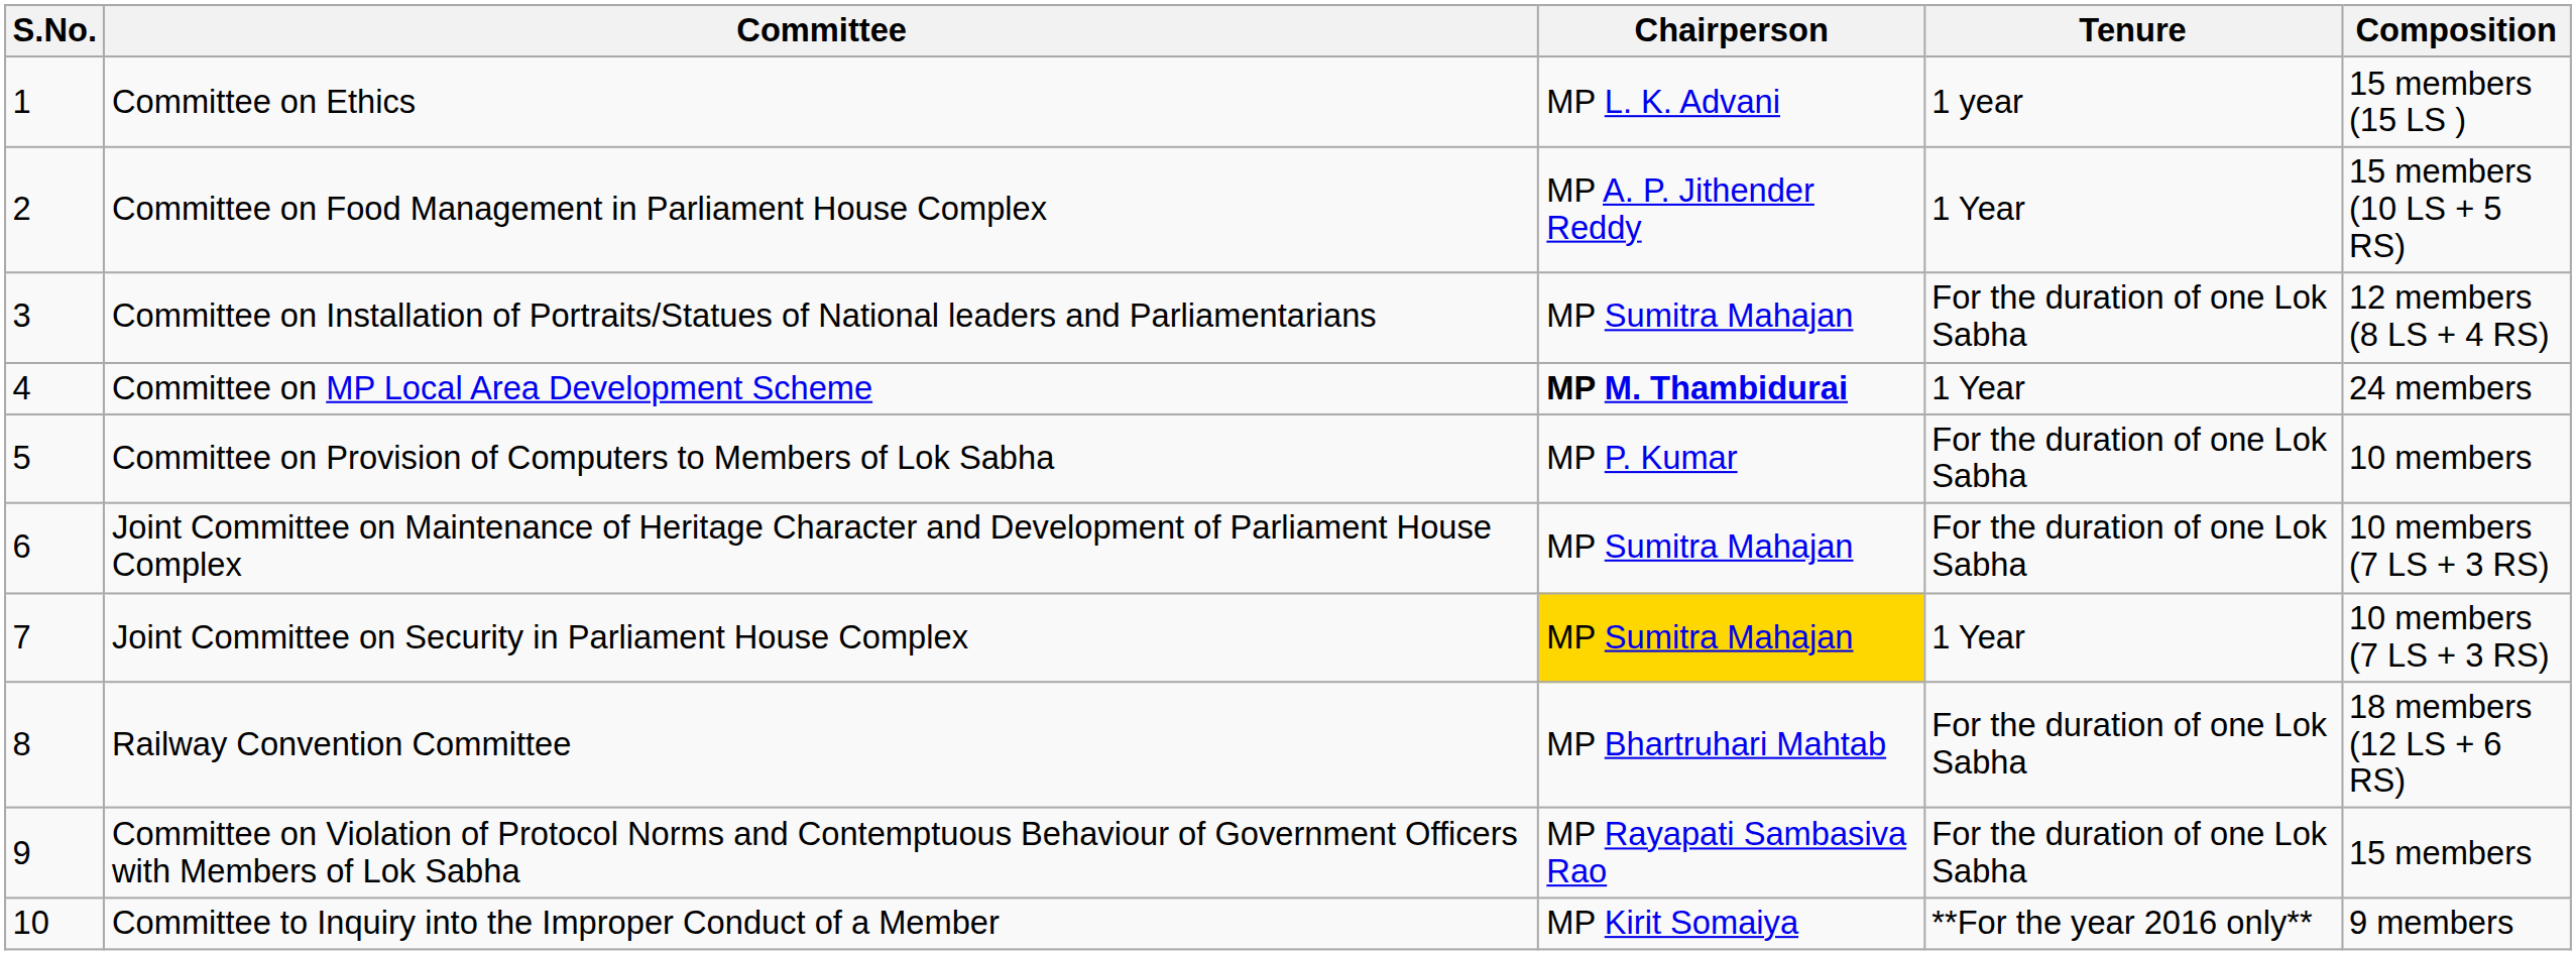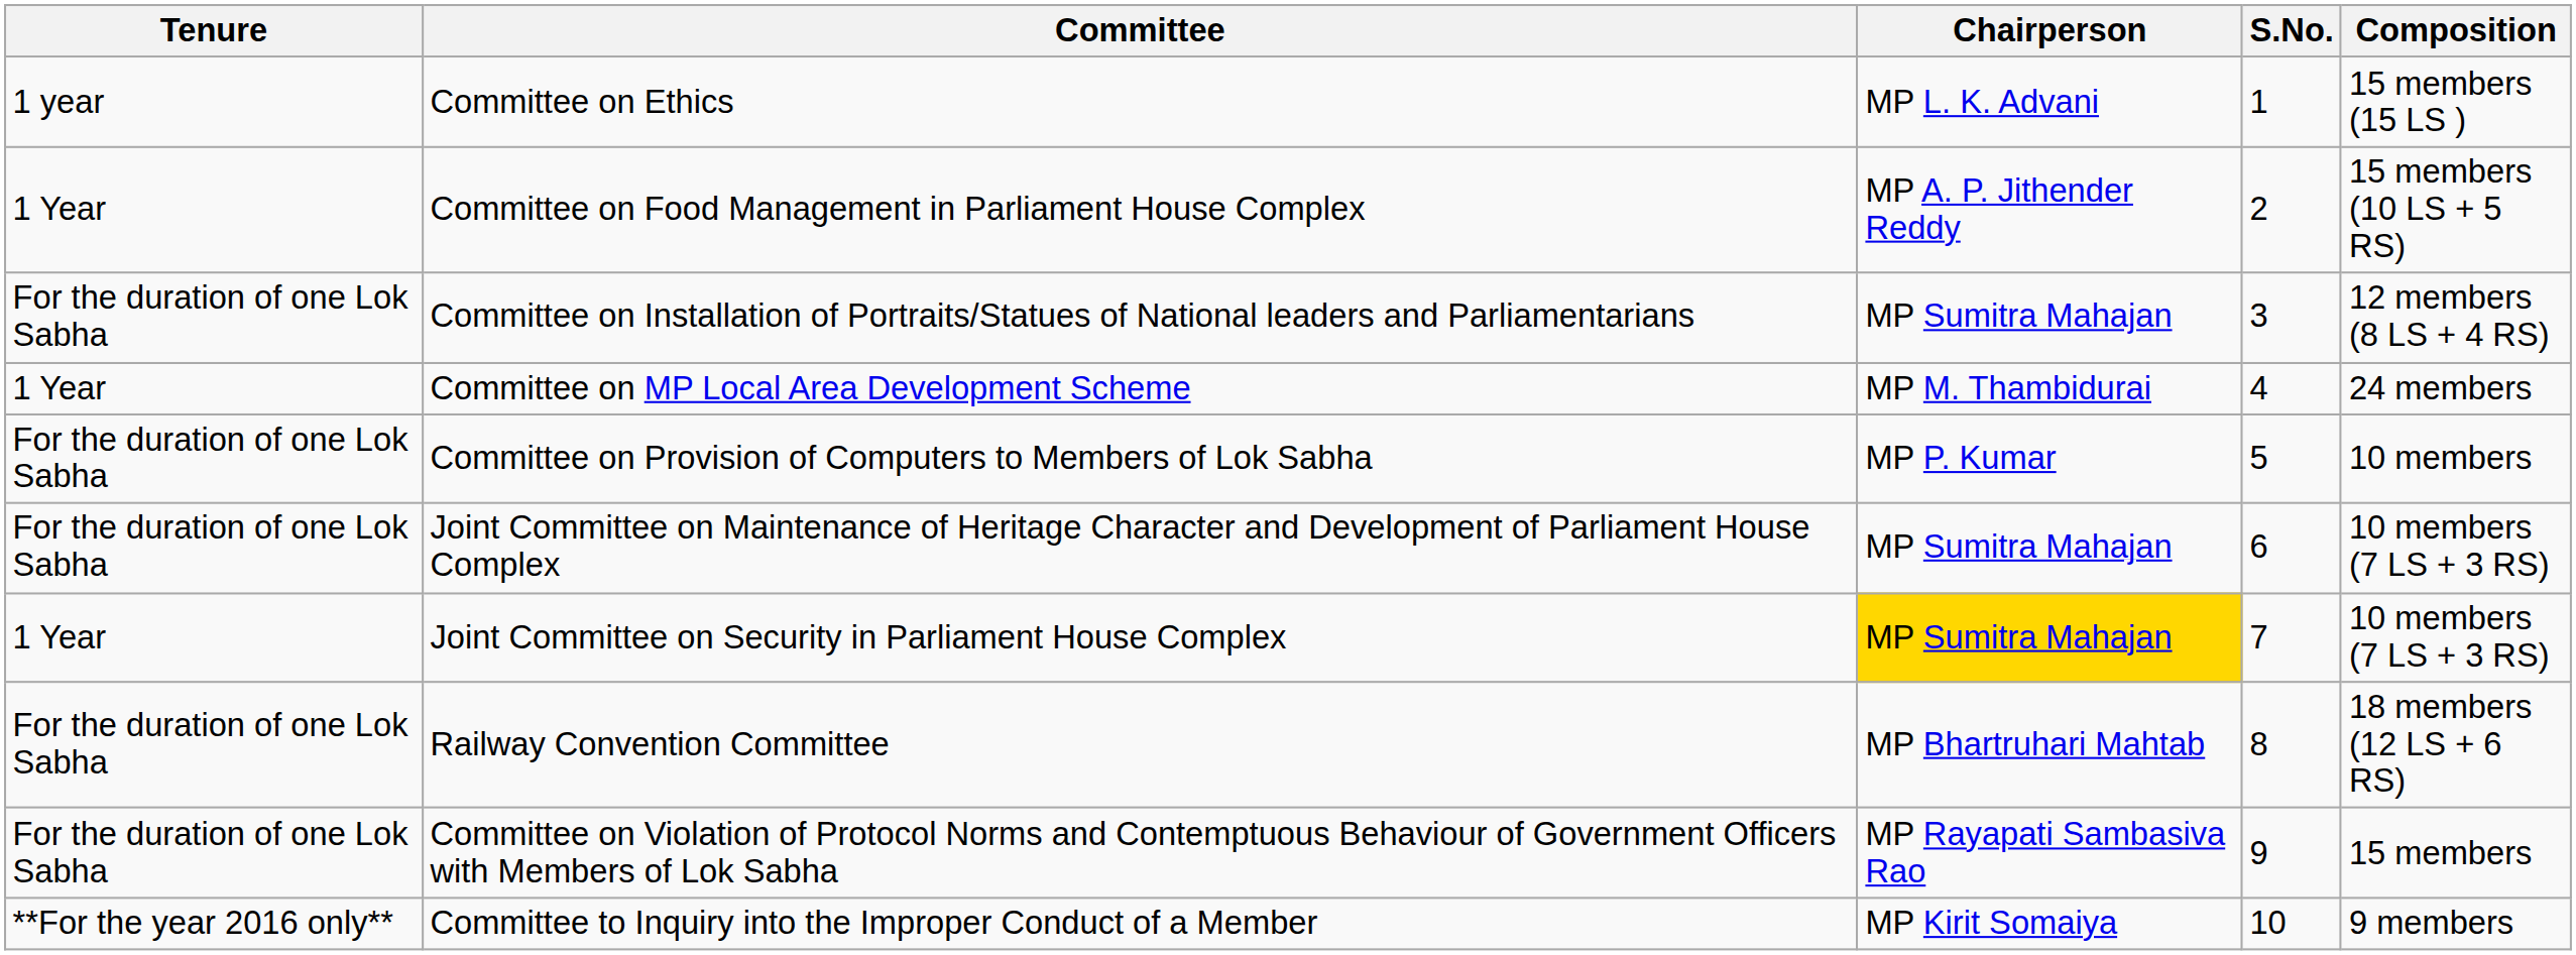columns swapped: S.No. <-> Tenure
Committee on MP Local Area Development Scheme | Chairperson: bold -> normal
